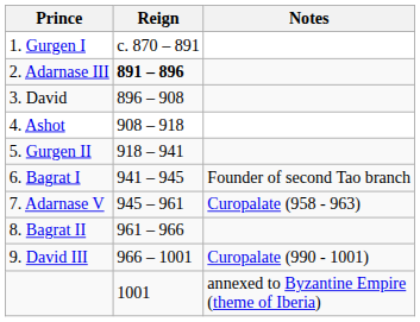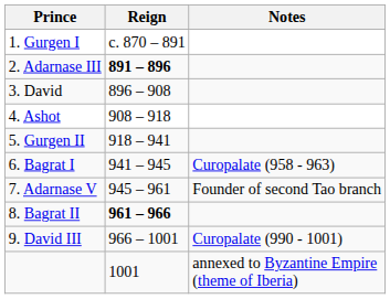6. Bagrat I | Notes: Founder of second Tao branch -> Curopalate (958 - 963)
7. Adarnase V | Notes: Curopalate (958 - 963) -> Founder of second Tao branch
8. Bagrat II | Reign: normal -> bold
